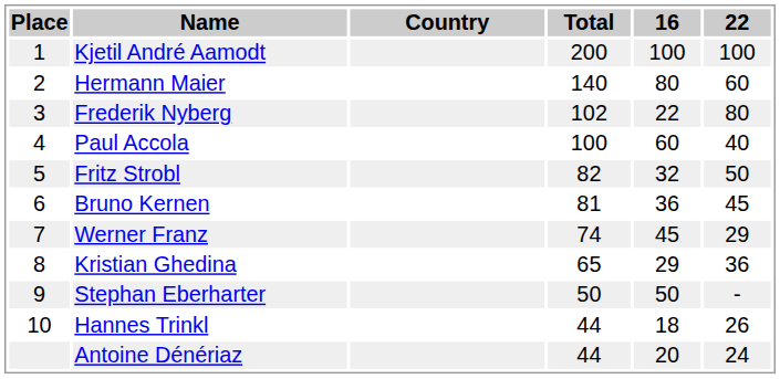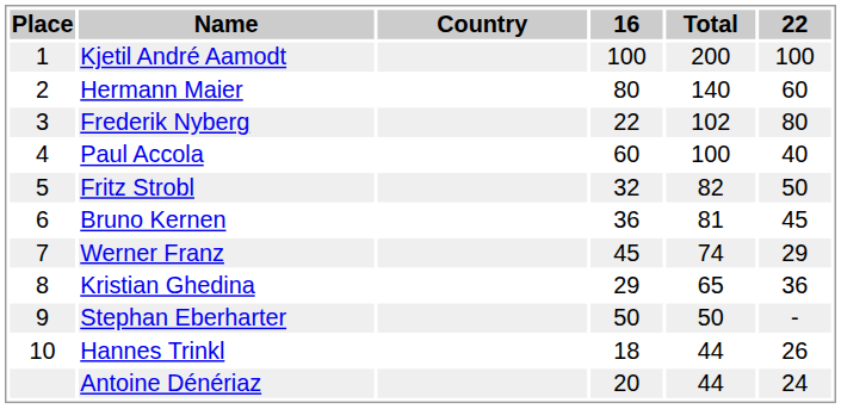columns swapped: Total <-> 16
